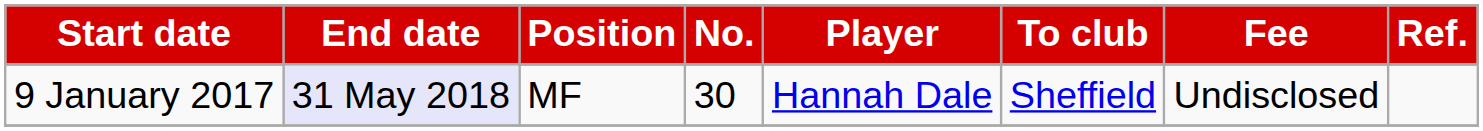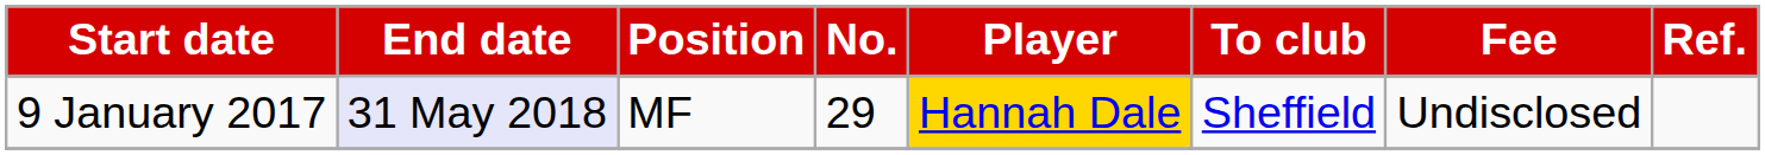9 January 2017 | No.: 30 -> 29
9 January 2017 | Player: no background -> gold background
